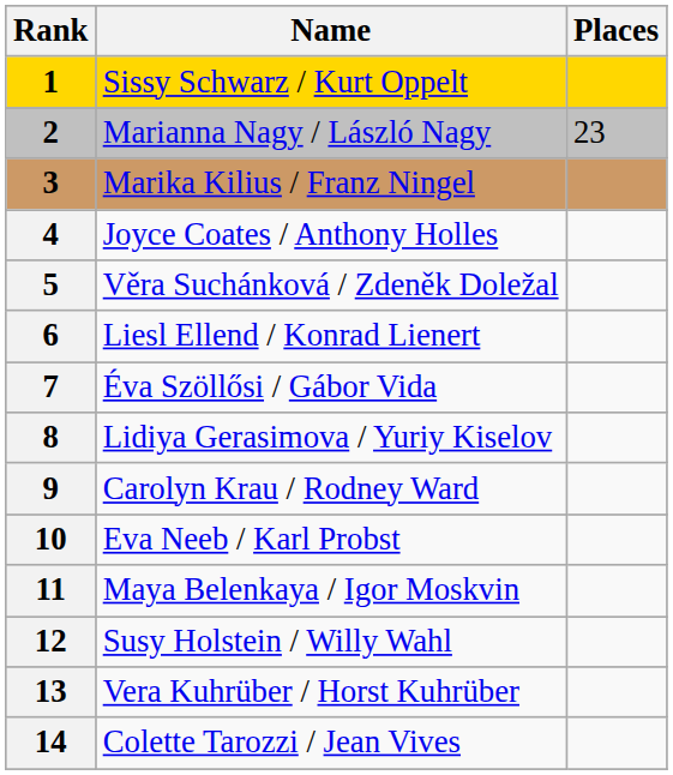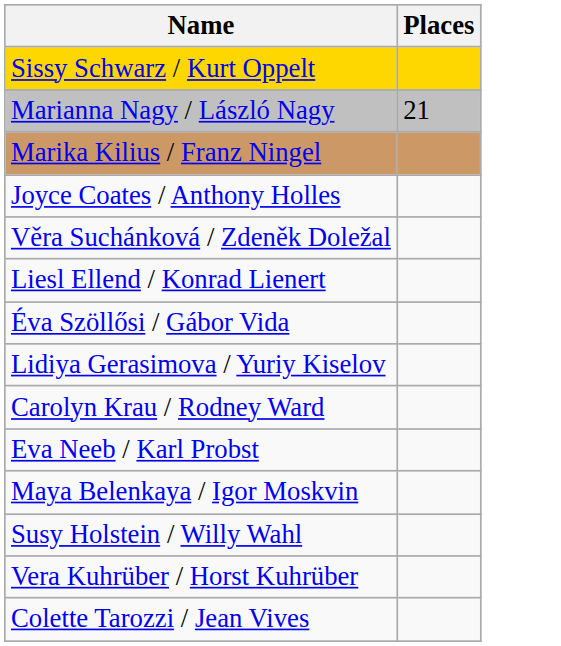- column: Rank | 1 | 2 | 3 | 4 | 5 | 6 | 7 | 8 | 9 | 10 | 11 | 12 | 13 | 14
Marianna Nagy / László Nagy | Places: 23 -> 21
